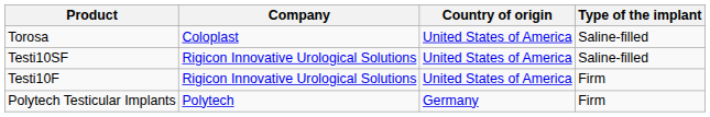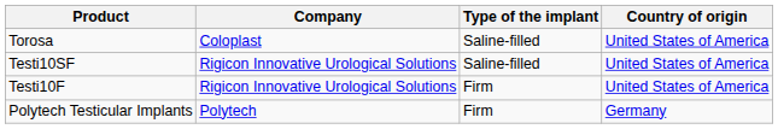columns swapped: Country of origin <-> Type of the implant
